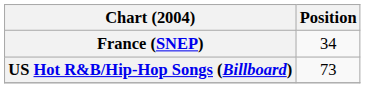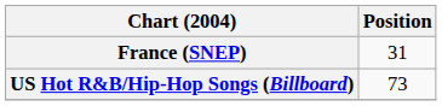France (SNEP) | Position: 34 -> 31
